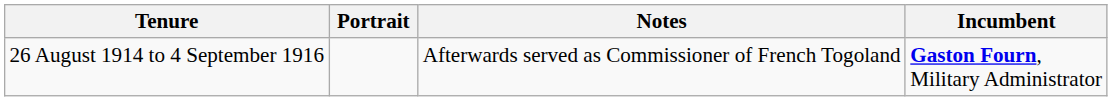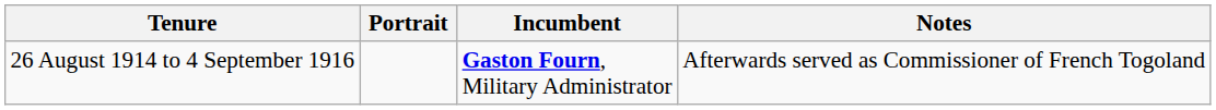columns swapped: Incumbent <-> Notes
